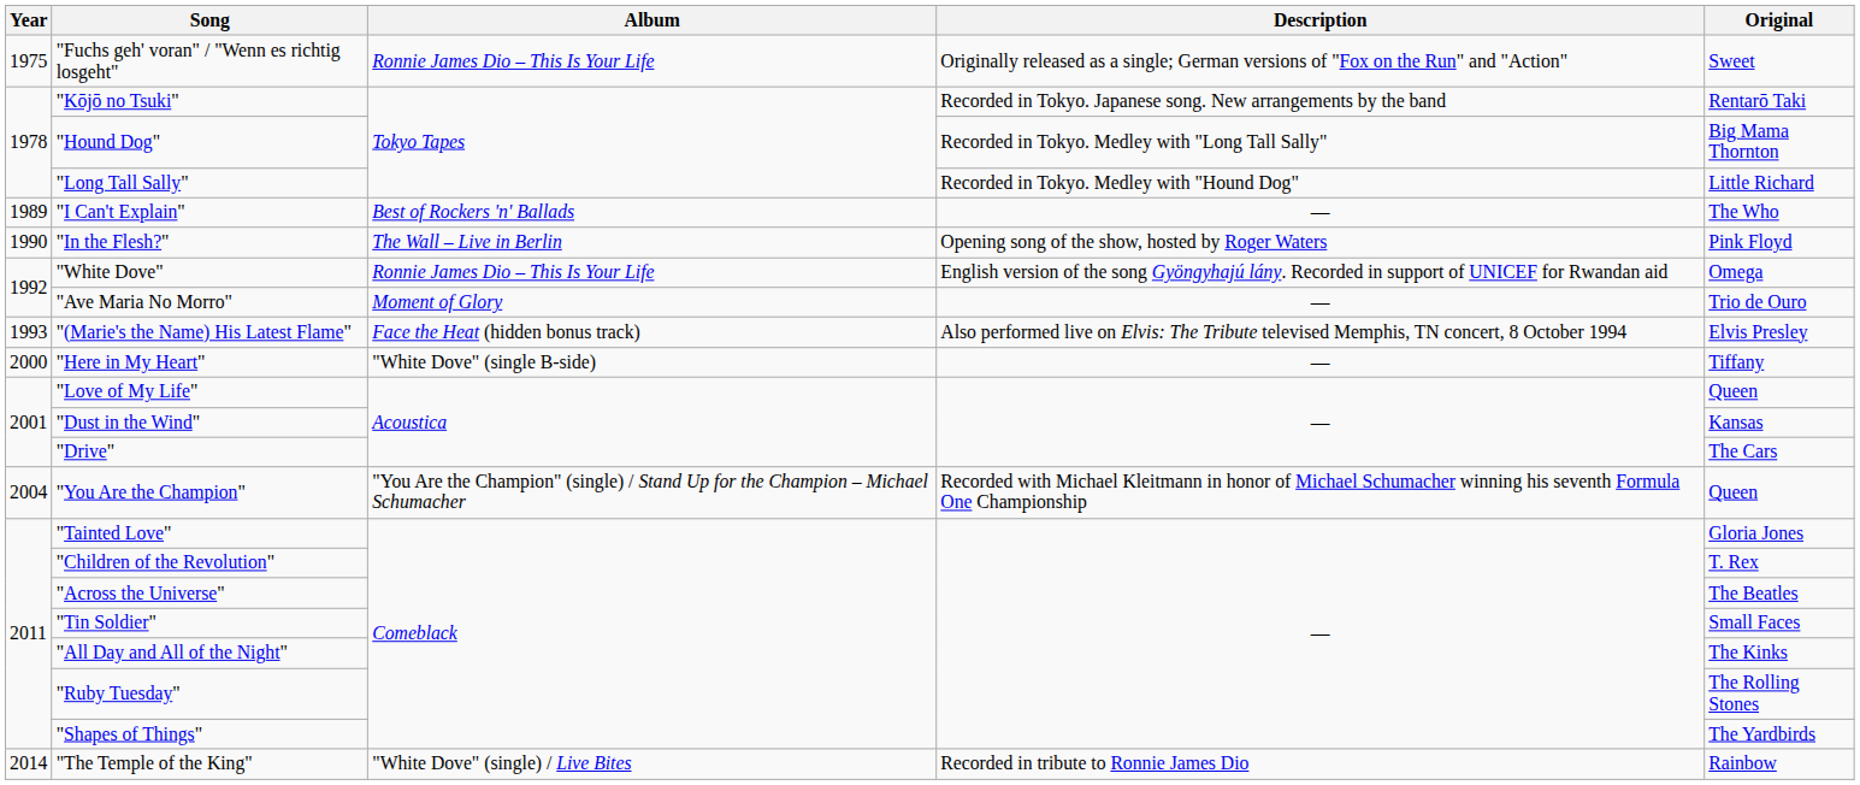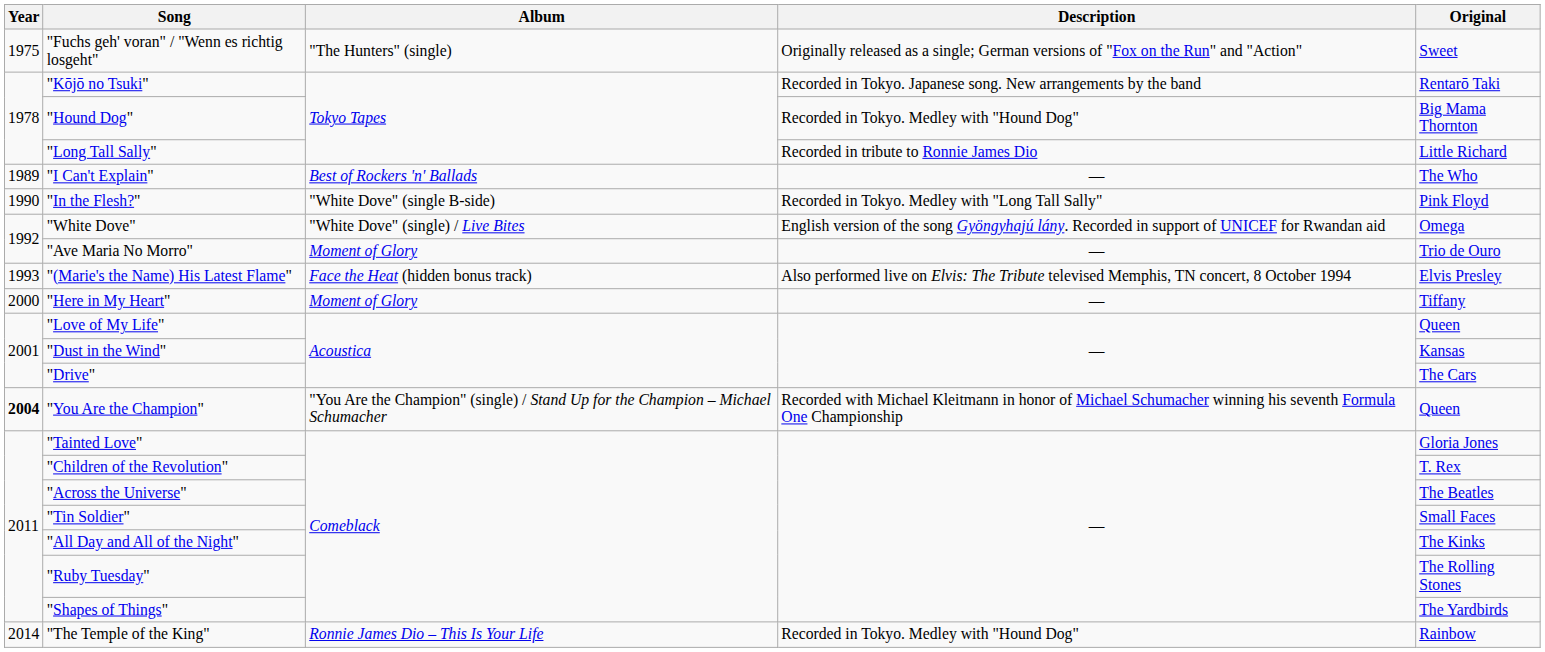"Fuchs geh' voran" / "Wenn es richtig losgeht" | Album: Ronnie James Dio – This Is Your Life -> "The Hunters" (single)
"Hound Dog" | Description: Recorded in Tokyo. Medley with "Long Tall Sally" -> Recorded in Tokyo. Medley with "Hound Dog"
"Long Tall Sally" | Description: Recorded in Tokyo. Medley with "Hound Dog" -> Recorded in tribute to Ronnie James Dio
"In the Flesh?" | Album: The Wall – Live in Berlin -> "White Dove" (single B-side)
"In the Flesh?" | Description: Opening song of the show, hosted by Roger Waters -> Recorded in Tokyo. Medley with "Long Tall Sally"
"White Dove" | Album: Ronnie James Dio – This Is Your Life -> "White Dove" (single) / Live Bites
"Here in My Heart" | Album: "White Dove" (single B-side) -> Moment of Glory
"You Are the Champion" | Year: normal -> bold
"The Temple of the King" | Album: "White Dove" (single) / Live Bites -> Ronnie James Dio – This Is Your Life
"The Temple of the King" | Description: Recorded in tribute to Ronnie James Dio -> Recorded in Tokyo. Medley with "Hound Dog"
